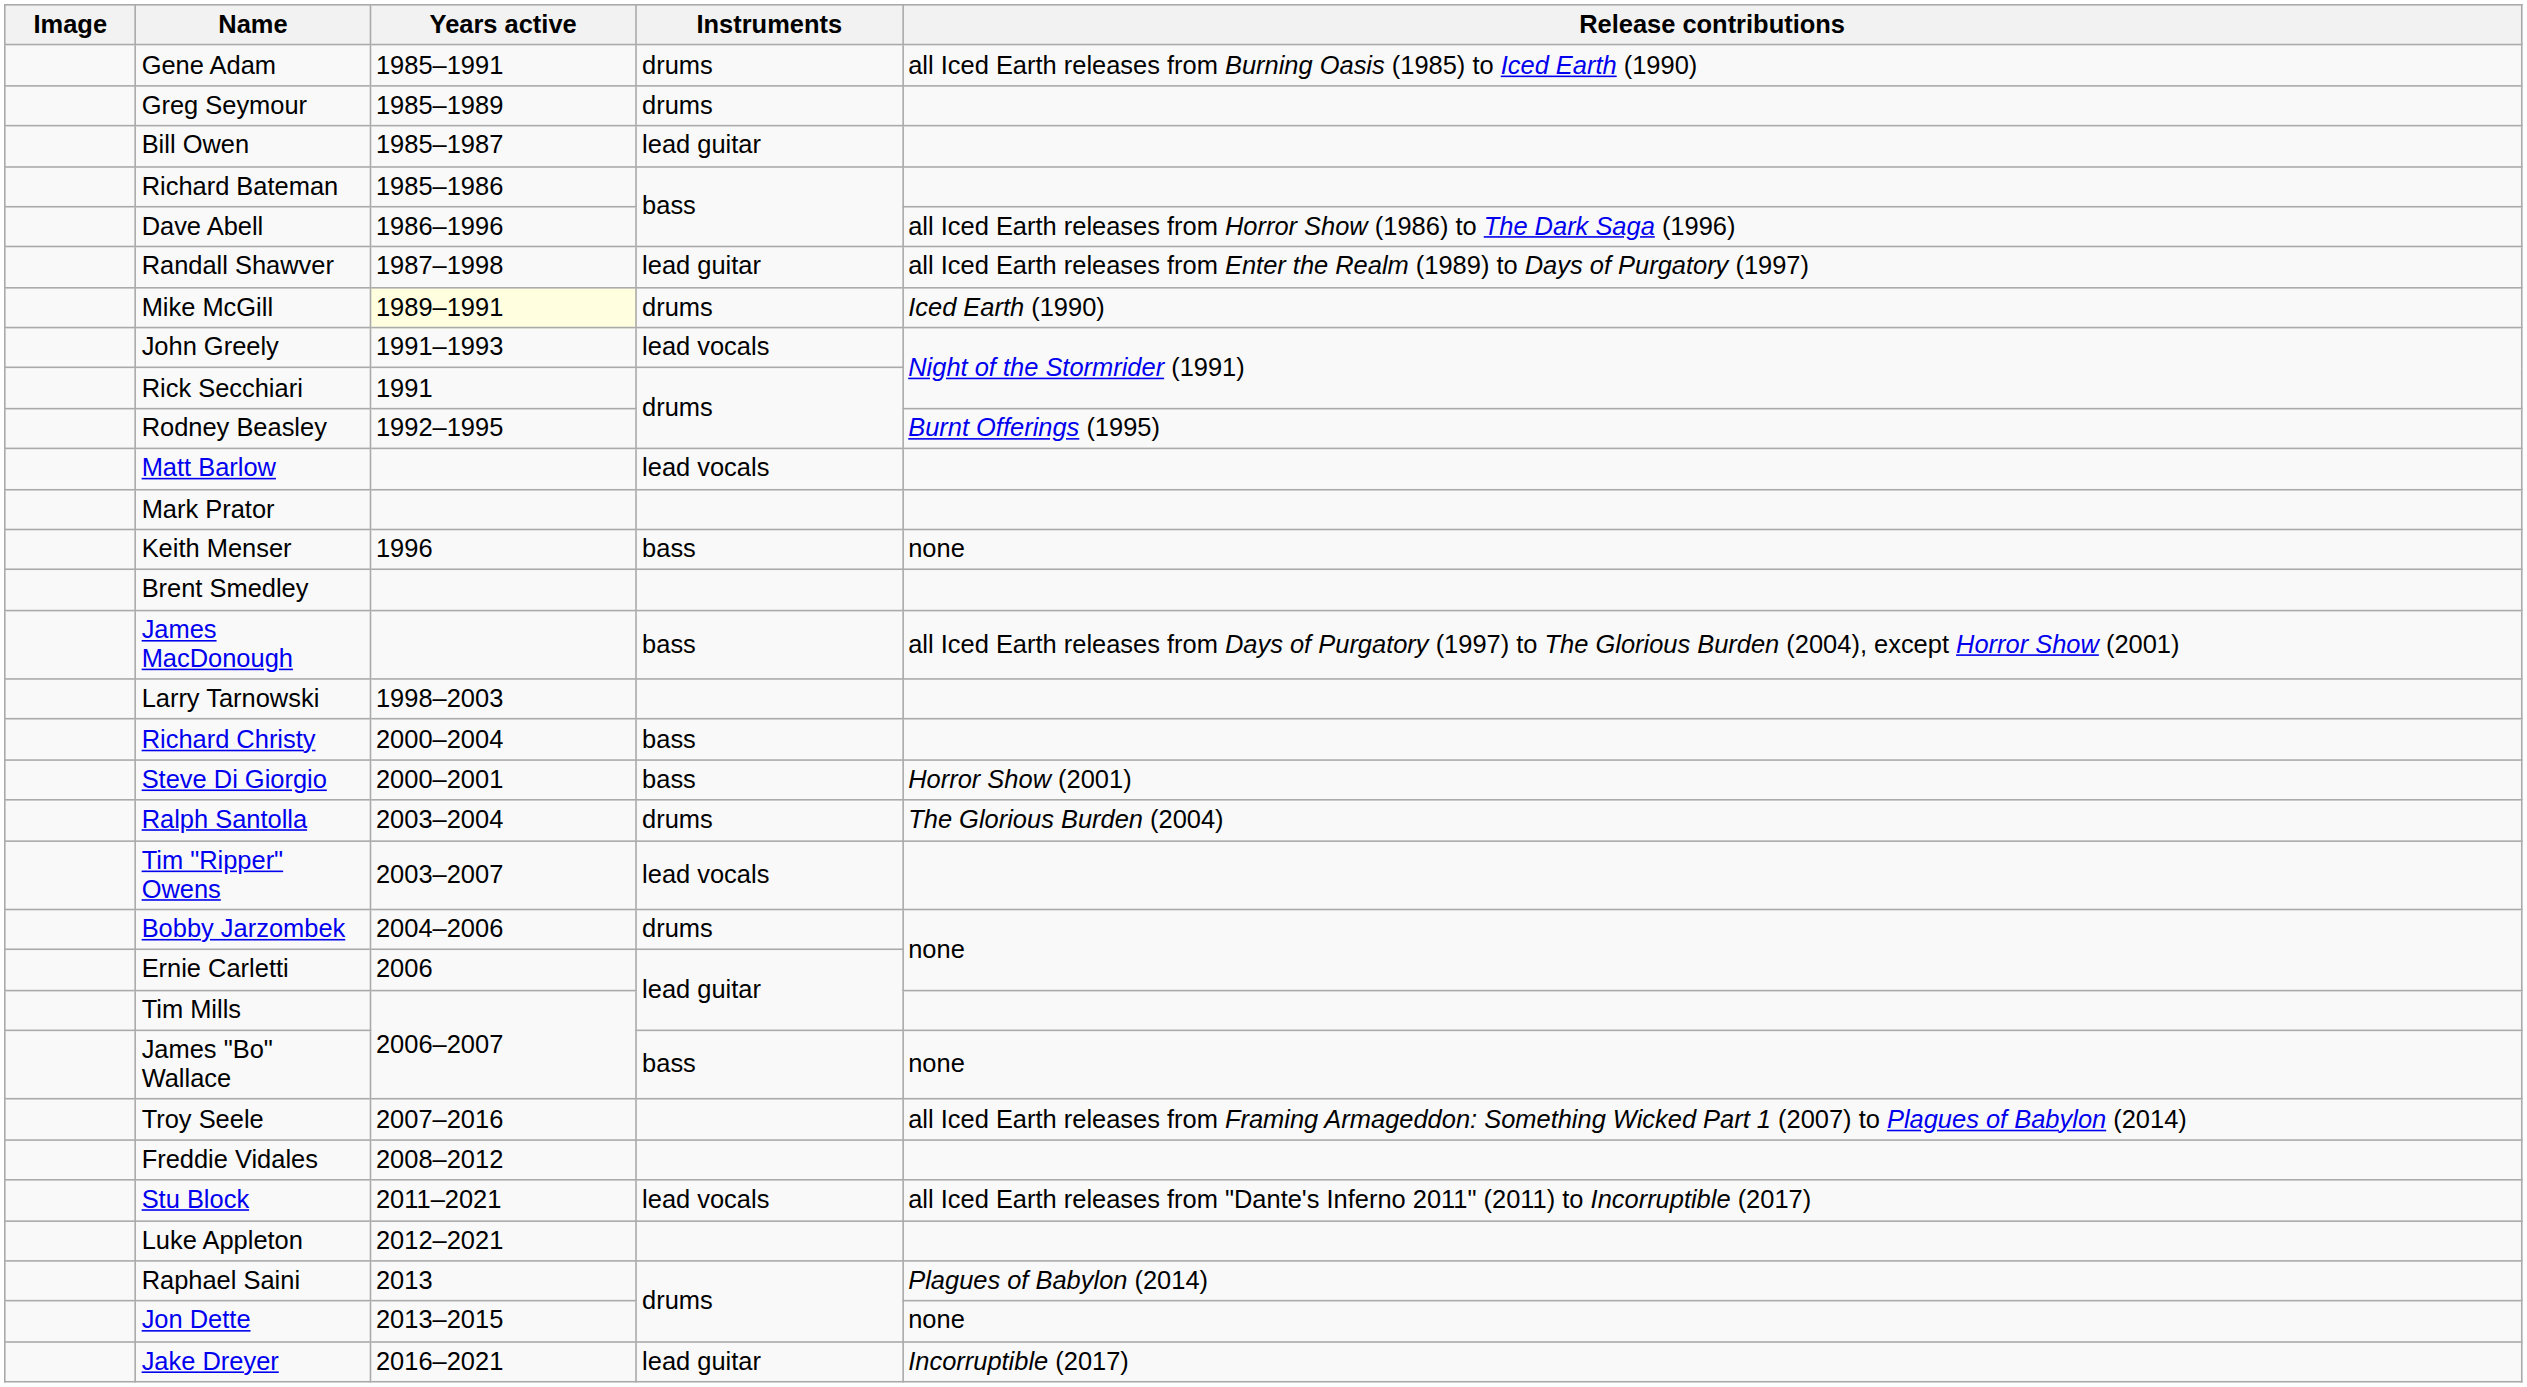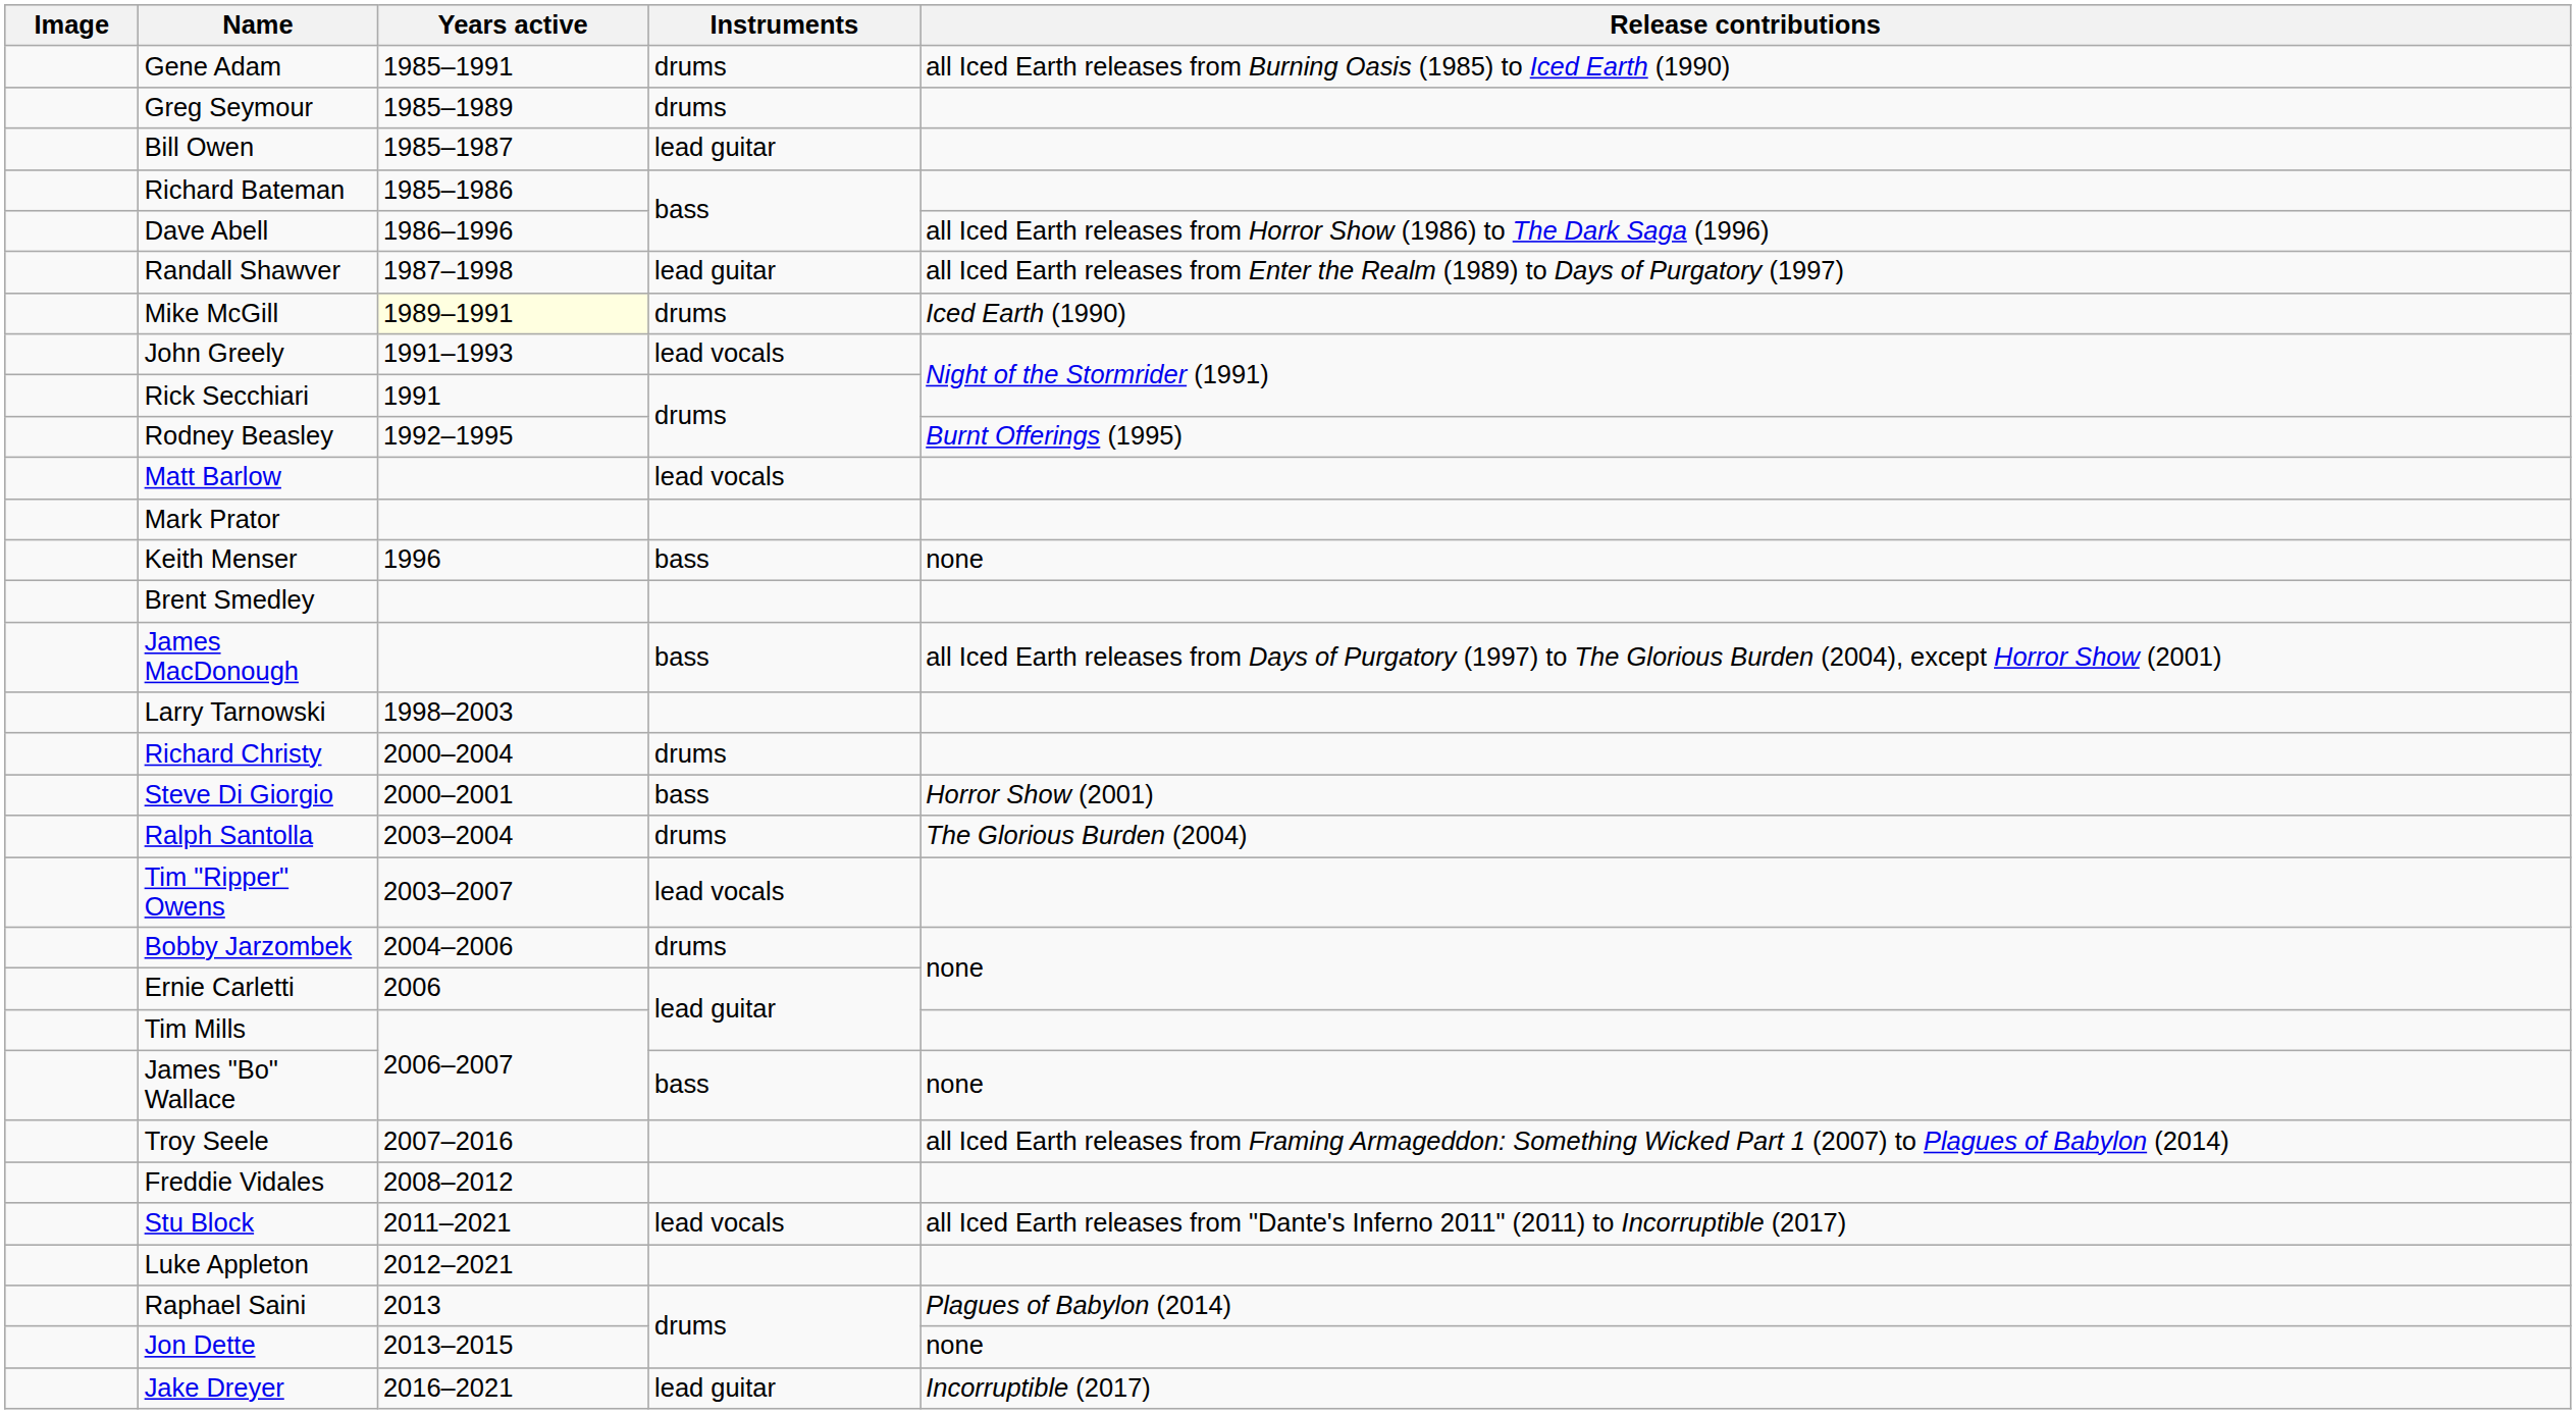Richard Christy | Instruments: bass -> drums
